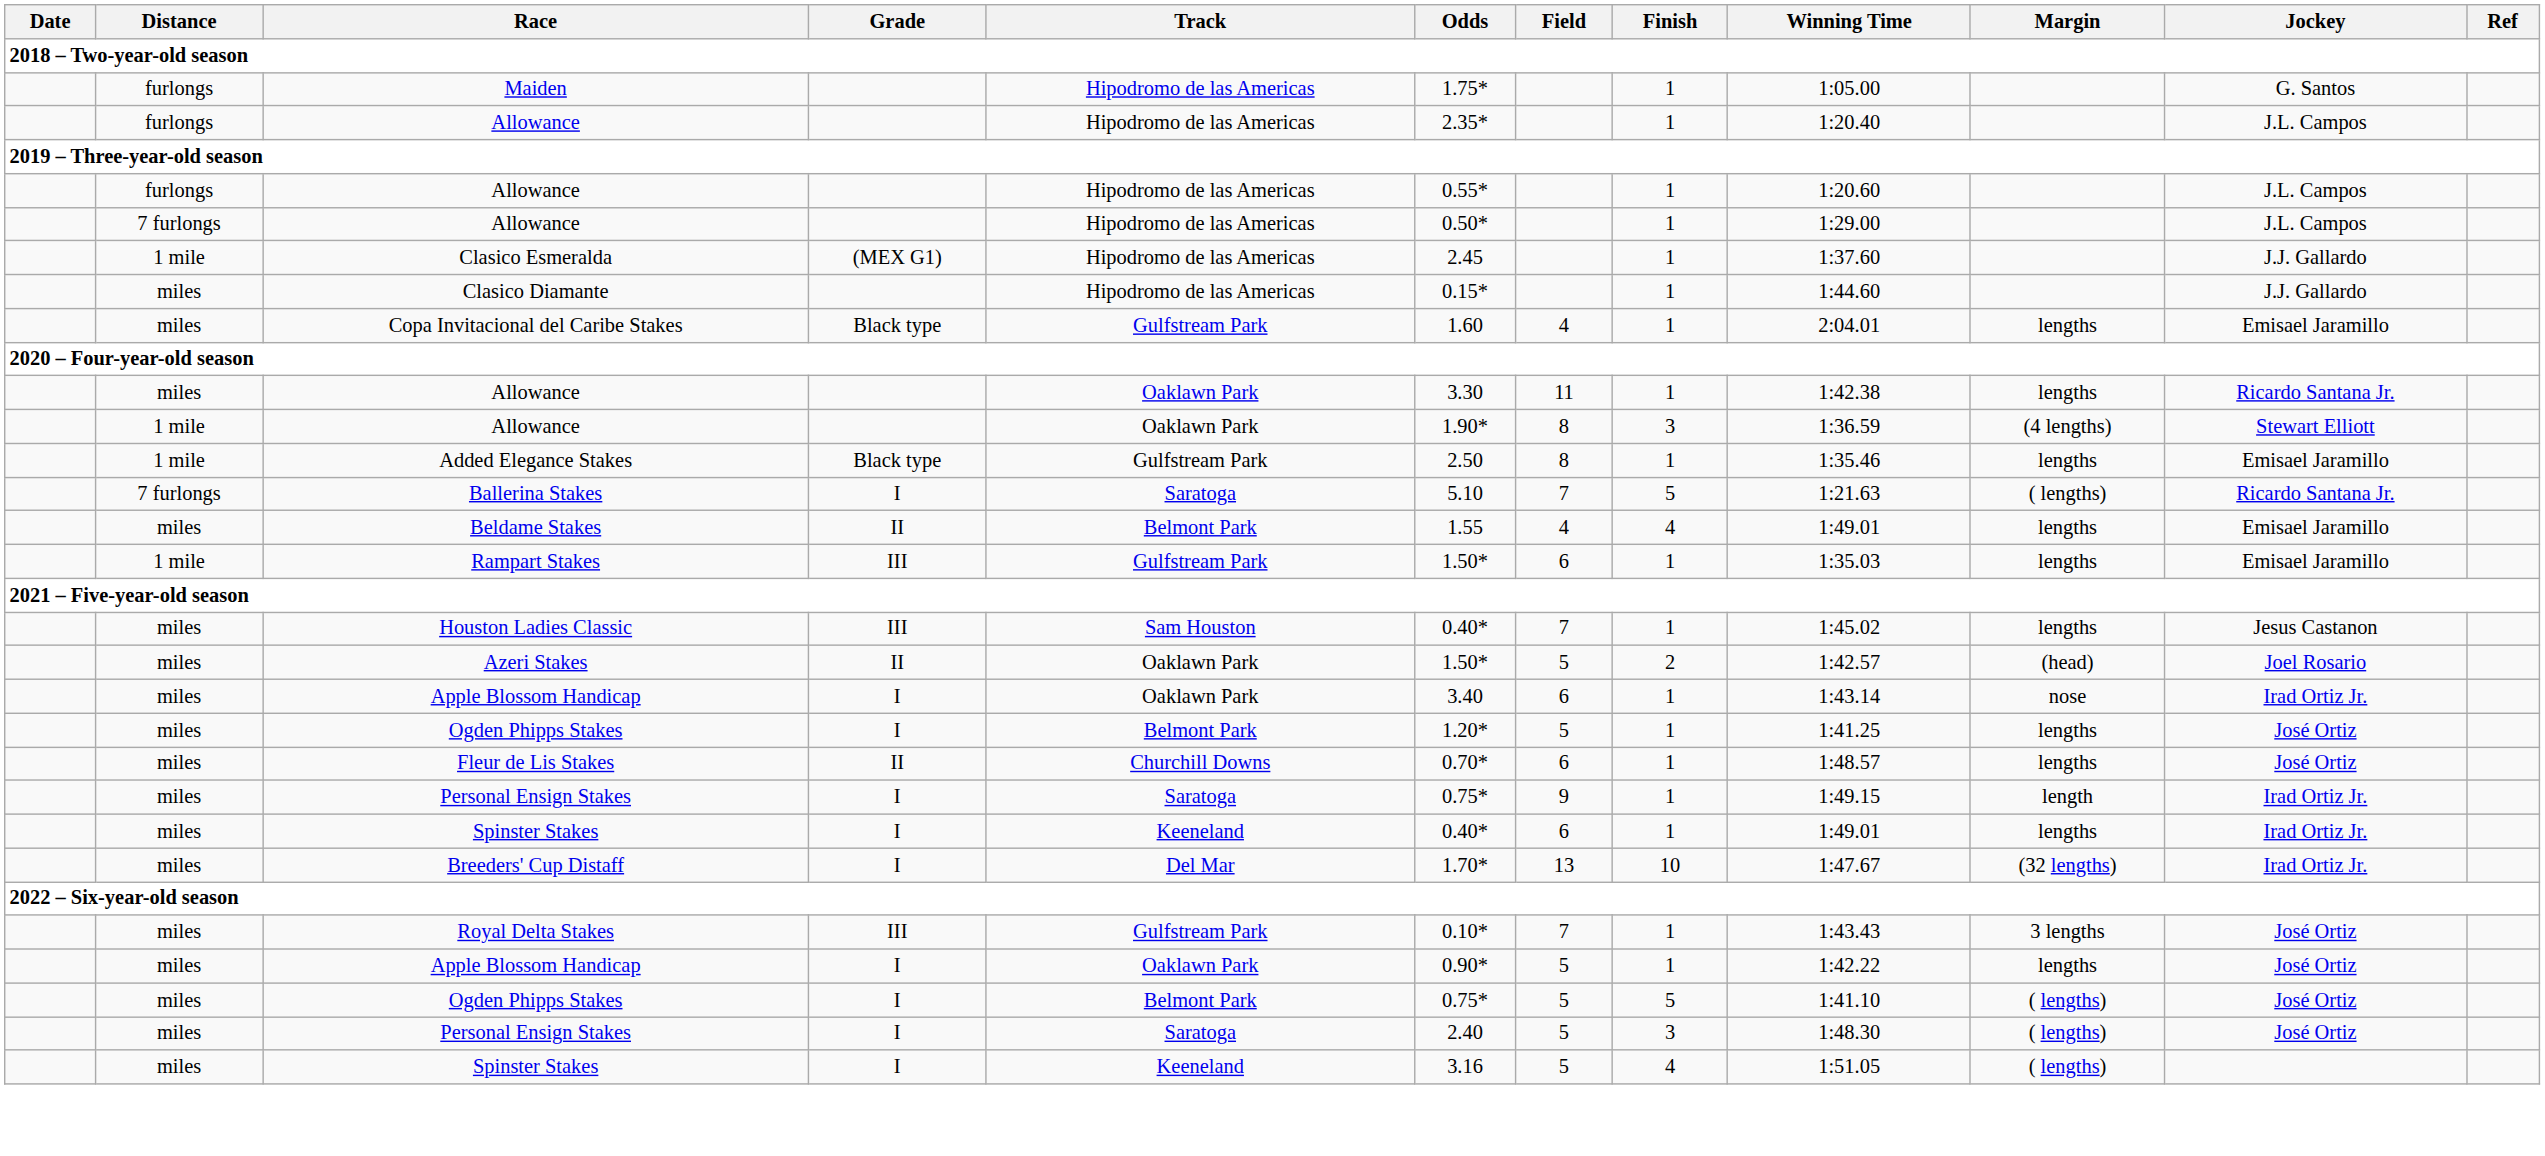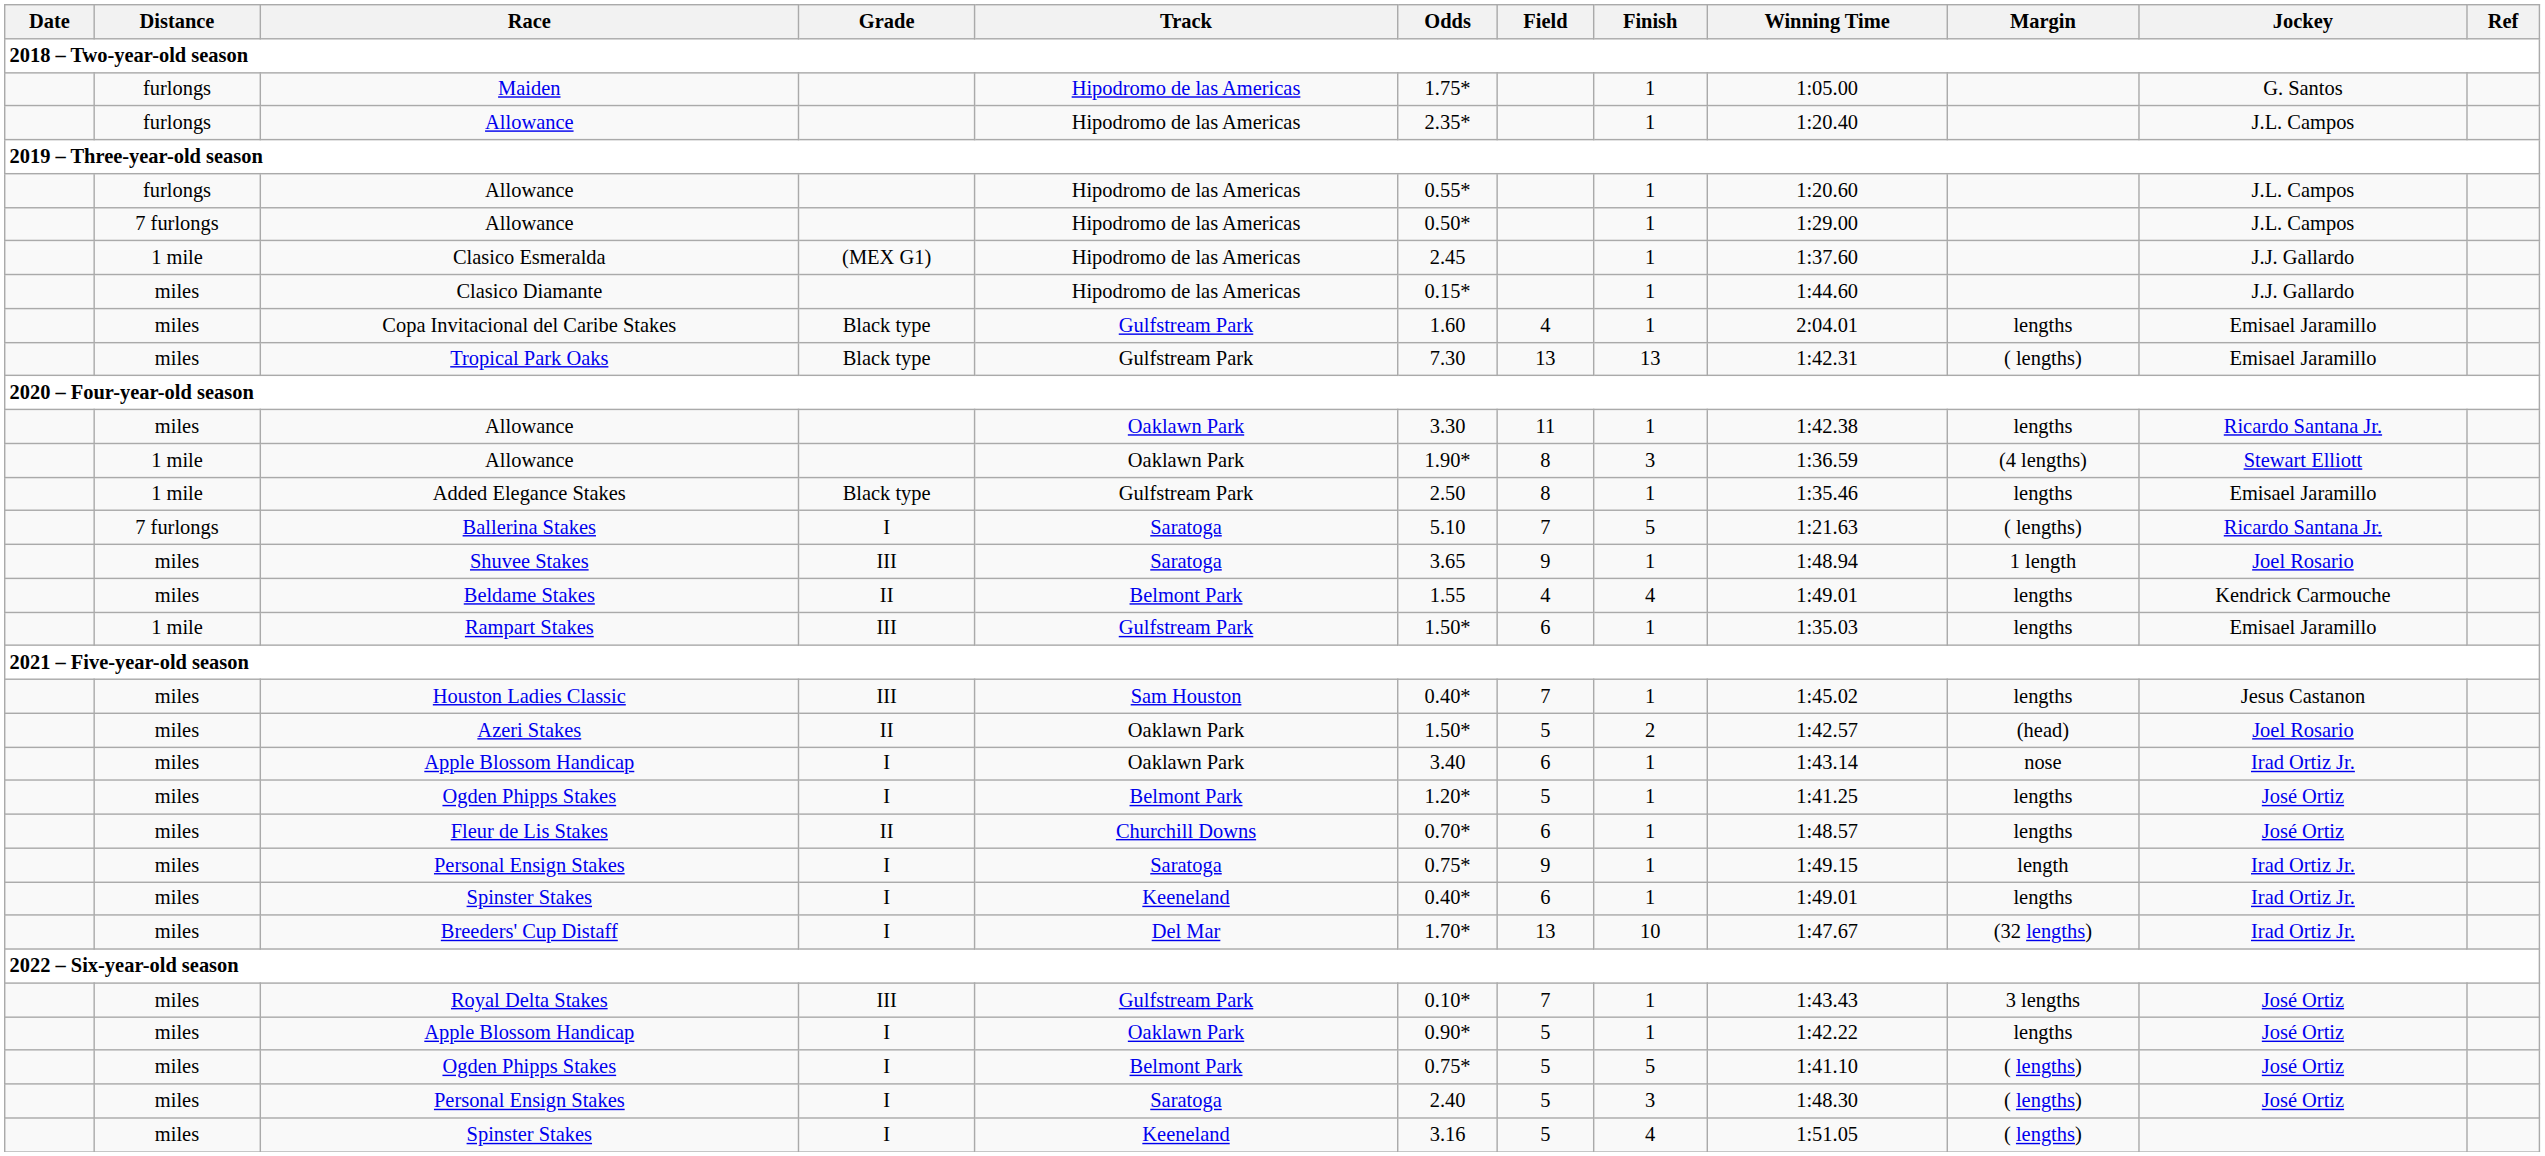+ row: miles | Tropical Park Oaks | Black type | Gulfstream Park | 7.30 | 13 | 13 | 1:42.31 | ( lengths) | Emisael Jaramillo
+ row: miles | Shuvee Stakes | III | Saratoga | 3.65 | 9 | 1 | 1:48.94 | 1 length | Joel Rosario
Beldame Stakes | Jockey: Emisael Jaramillo -> Kendrick Carmouche
